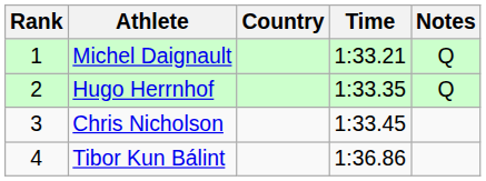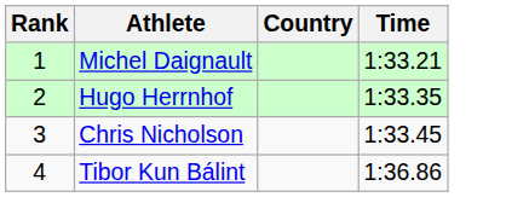- column: Notes | Q | Q
